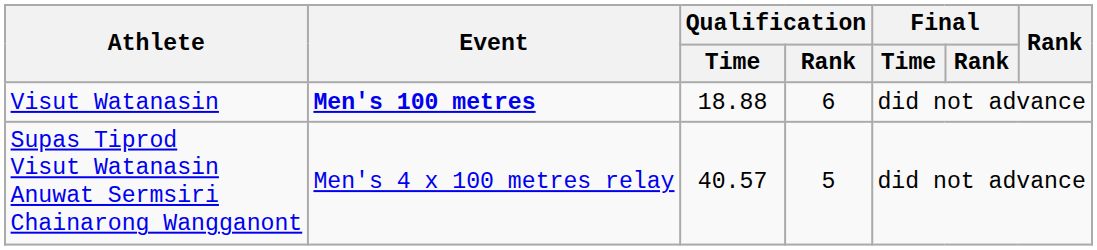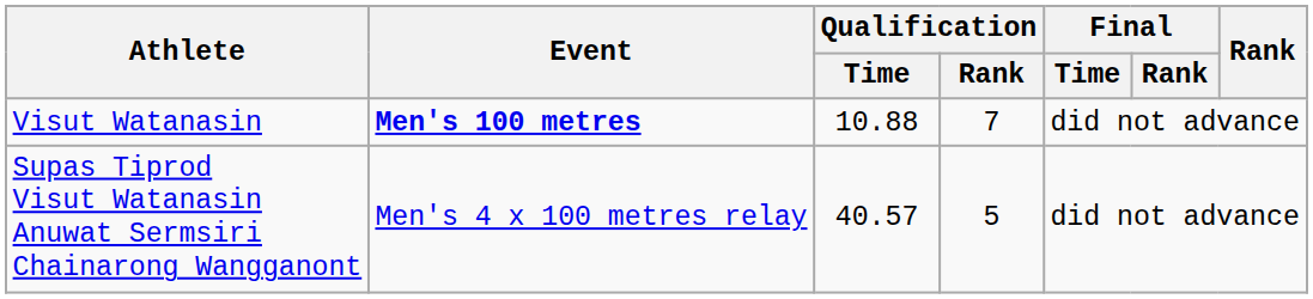Visut Watanasin | Qualification / Time: 18.88 -> 10.88
Visut Watanasin | Qualification / Rank: 6 -> 7
